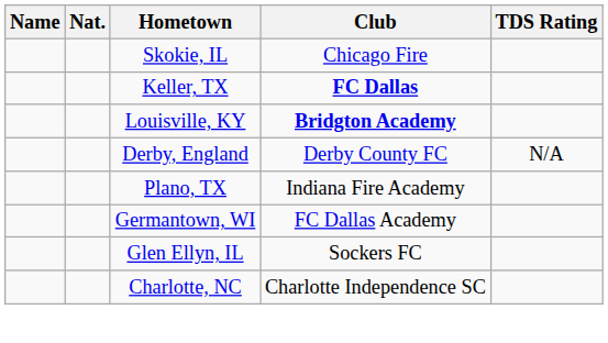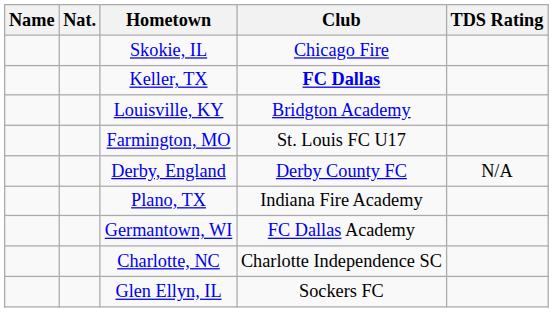Louisville, KY | Club: bold -> normal
+ row: Farmington, MO | St. Louis FC U17
rows swapped: Glen Ellyn, IL <-> Charlotte, NC
